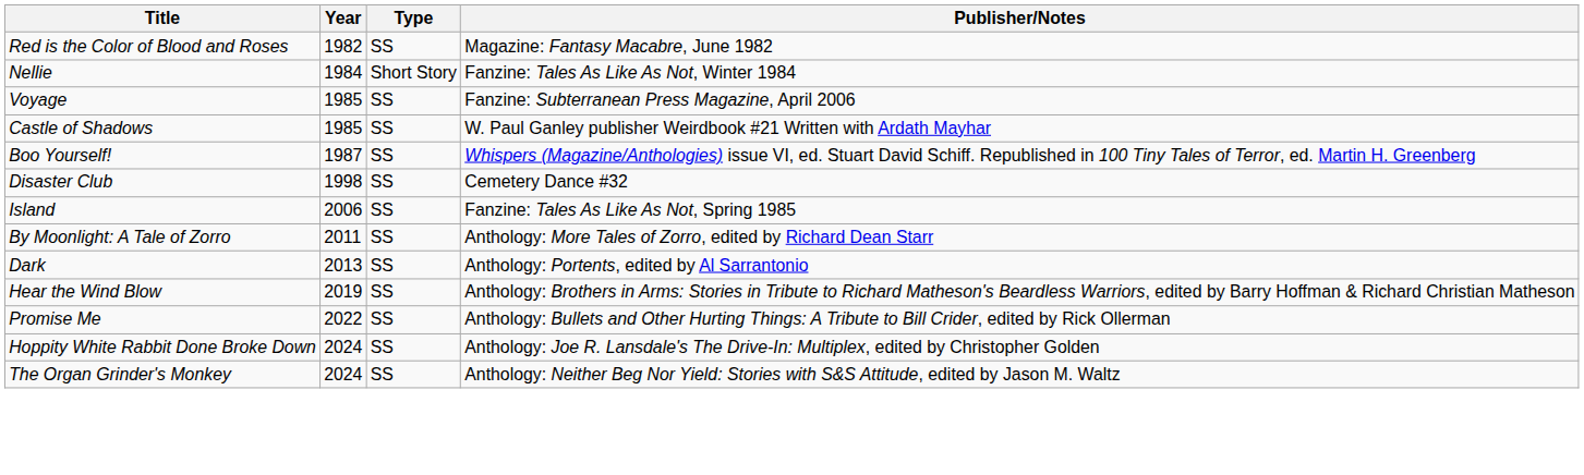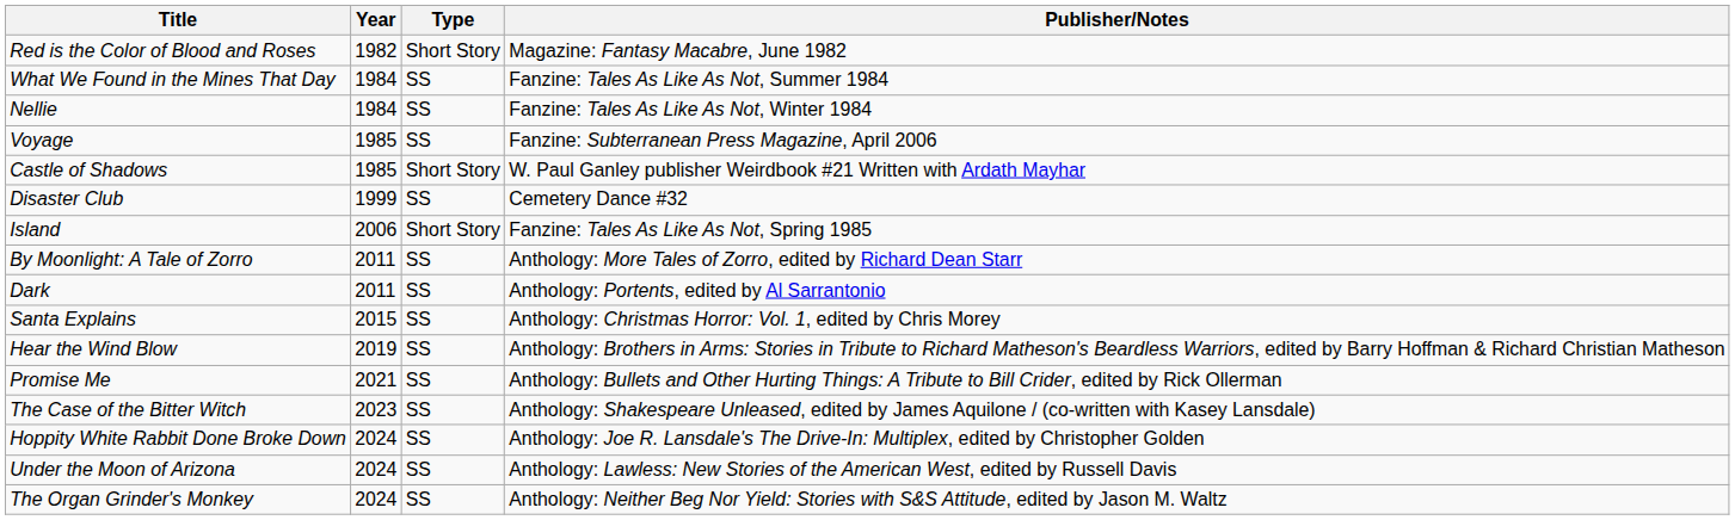Red is the Color of Blood and Roses | Type: SS -> Short Story
+ row: What We Found in the Mines That Day | 1984 | SS | Fanzine: Tales As Like As Not, Summer 1984
Nellie | Type: Short Story -> SS
Castle of Shadows | Type: SS -> Short Story
- row: Boo Yourself! | 1987 | SS | Whispers (Magazine/Anthologies) issue VI, ed. Stuart David Schiff. Republished in 100 Tiny Tales of Terror, ed. Martin H. Greenberg
Disaster Club | Year: 1998 -> 1999
Island | Type: SS -> Short Story
Dark | Year: 2013 -> 2011
+ row: Santa Explains | 2015 | SS | Anthology: Christmas Horror: Vol. 1, edited by Chris Morey
Promise Me | Year: 2022 -> 2021
+ row: The Case of the Bitter Witch | 2023 | SS | Anthology: Shakespeare Unleased, edited by James Aquilone / (co-written with Kasey Lansdale)
+ row: Under the Moon of Arizona | 2024 | SS | Anthology: Lawless: New Stories of the American West, edited by Russell Davis
